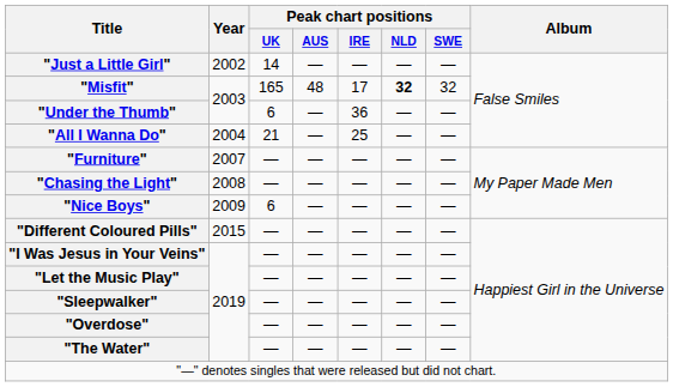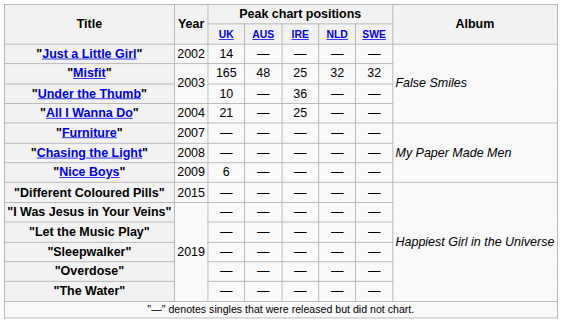"Misfit" | Peak chart positions / IRE: 17 -> 25
"Misfit" | Peak chart positions / NLD: bold -> normal
"Under the Thumb" | Peak chart positions / UK: 6 -> 10
